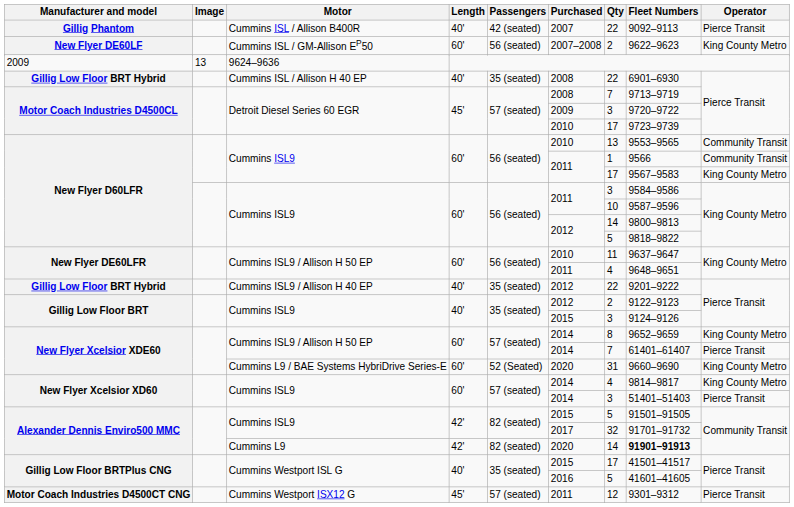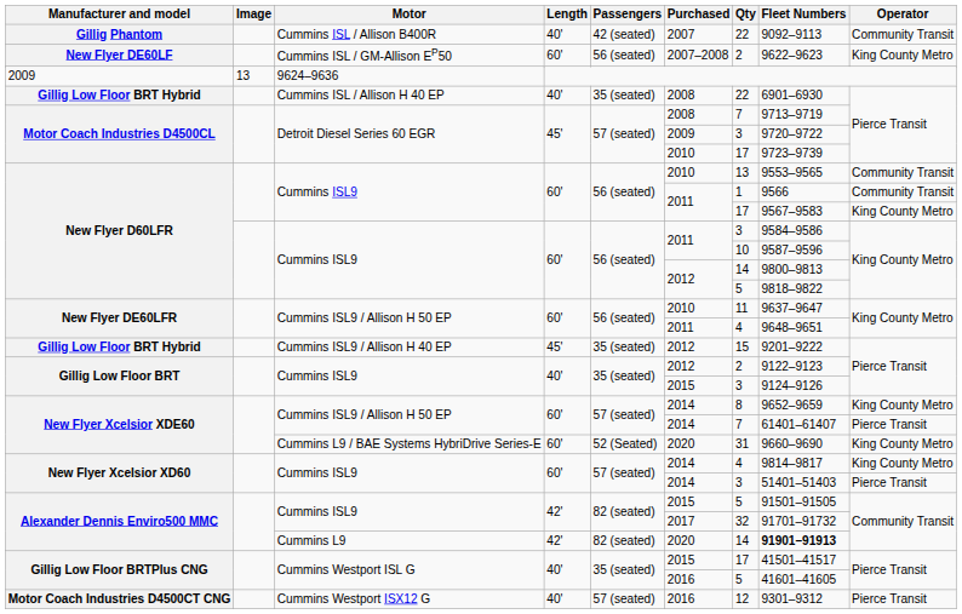Gillig Phantom | Operator: Pierce Transit -> Community Transit
Gillig Low Floor BRT Hybrid / Cummins ISL9 / Allison H 40 EP | Length: 40' -> 45'
Gillig Low Floor BRT Hybrid / Cummins ISL9 / Allison H 40 EP | Qty: 22 -> 15
Motor Coach Industries D4500CT CNG | Length: 45' -> 40'
Motor Coach Industries D4500CT CNG | Purchased: 2011 -> 2016
